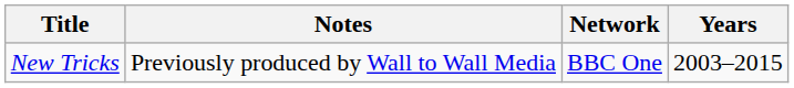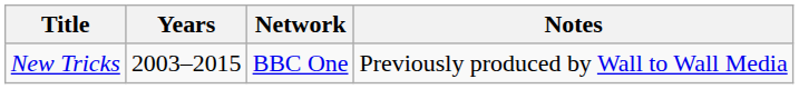columns swapped: Years <-> Notes
